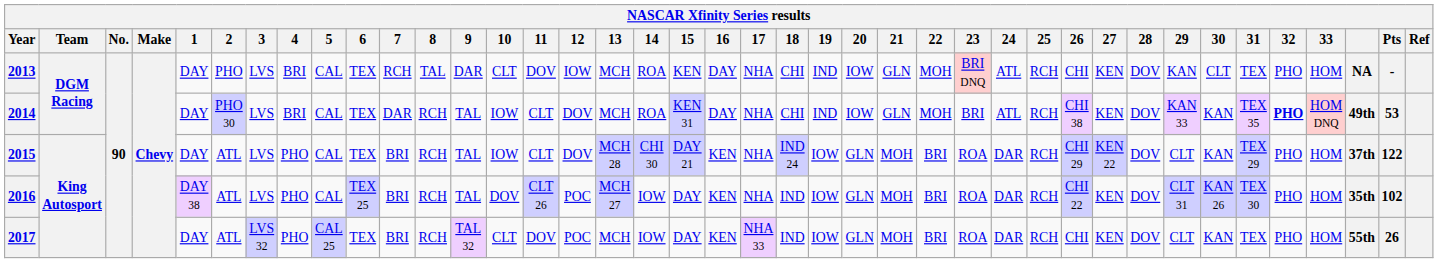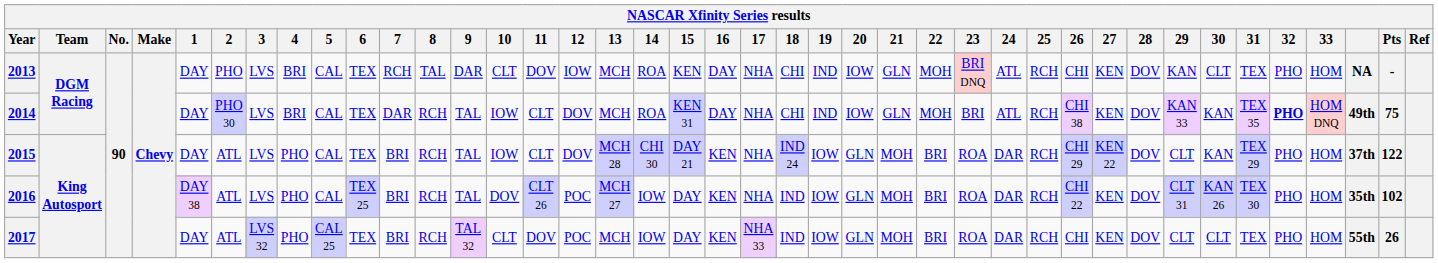2014 | Pts: 53 -> 75
2017 | 30: KAN -> CLT
